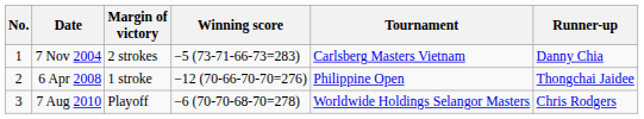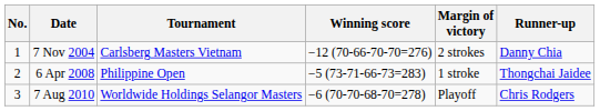columns swapped: Tournament <-> Margin of victory
7 Nov 2004 | Winning score: −5 (73-71-66-73=283) -> −12 (70-66-70-70=276)
6 Apr 2008 | Winning score: −12 (70-66-70-70=276) -> −5 (73-71-66-73=283)
